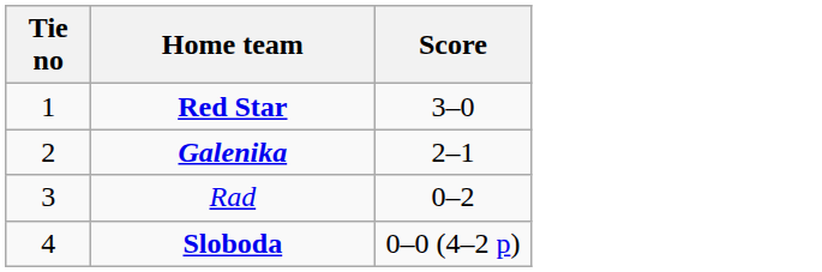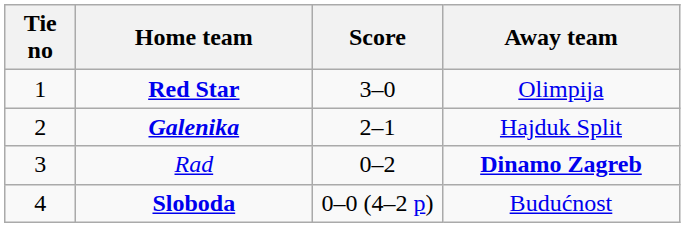+ column: Away team | Olimpija | Hajduk Split | Dinamo Zagreb | Budućnost
